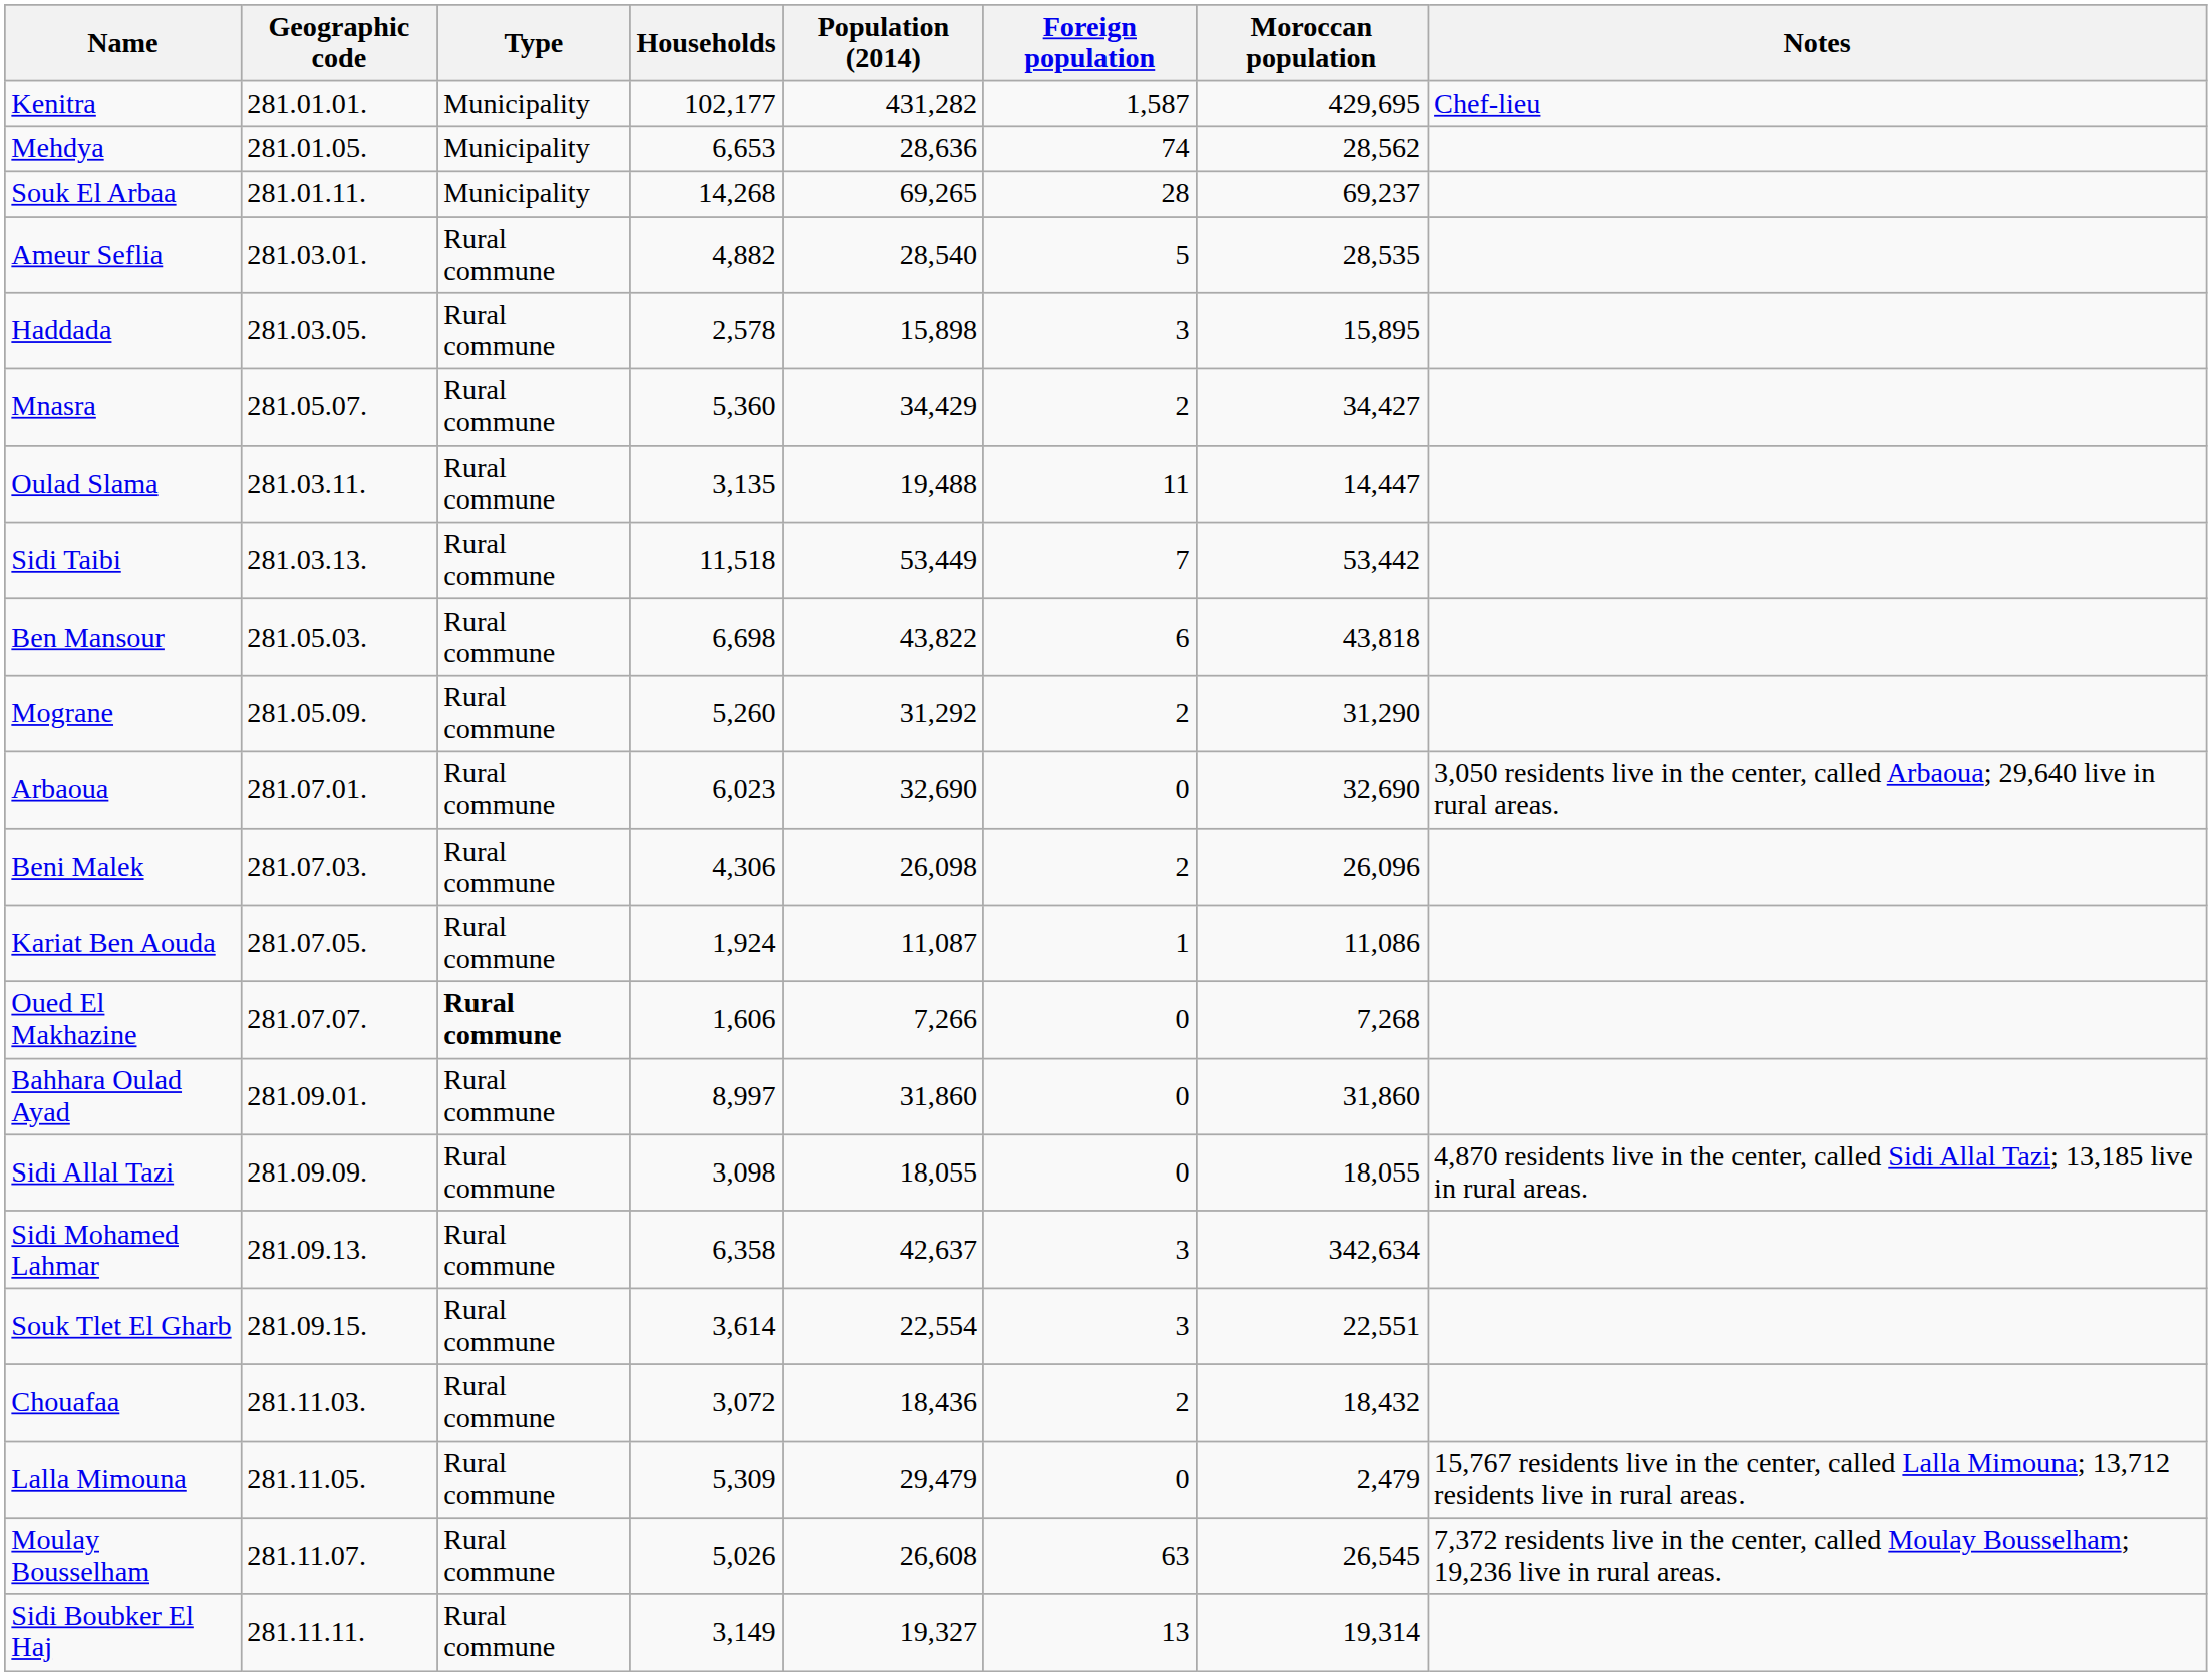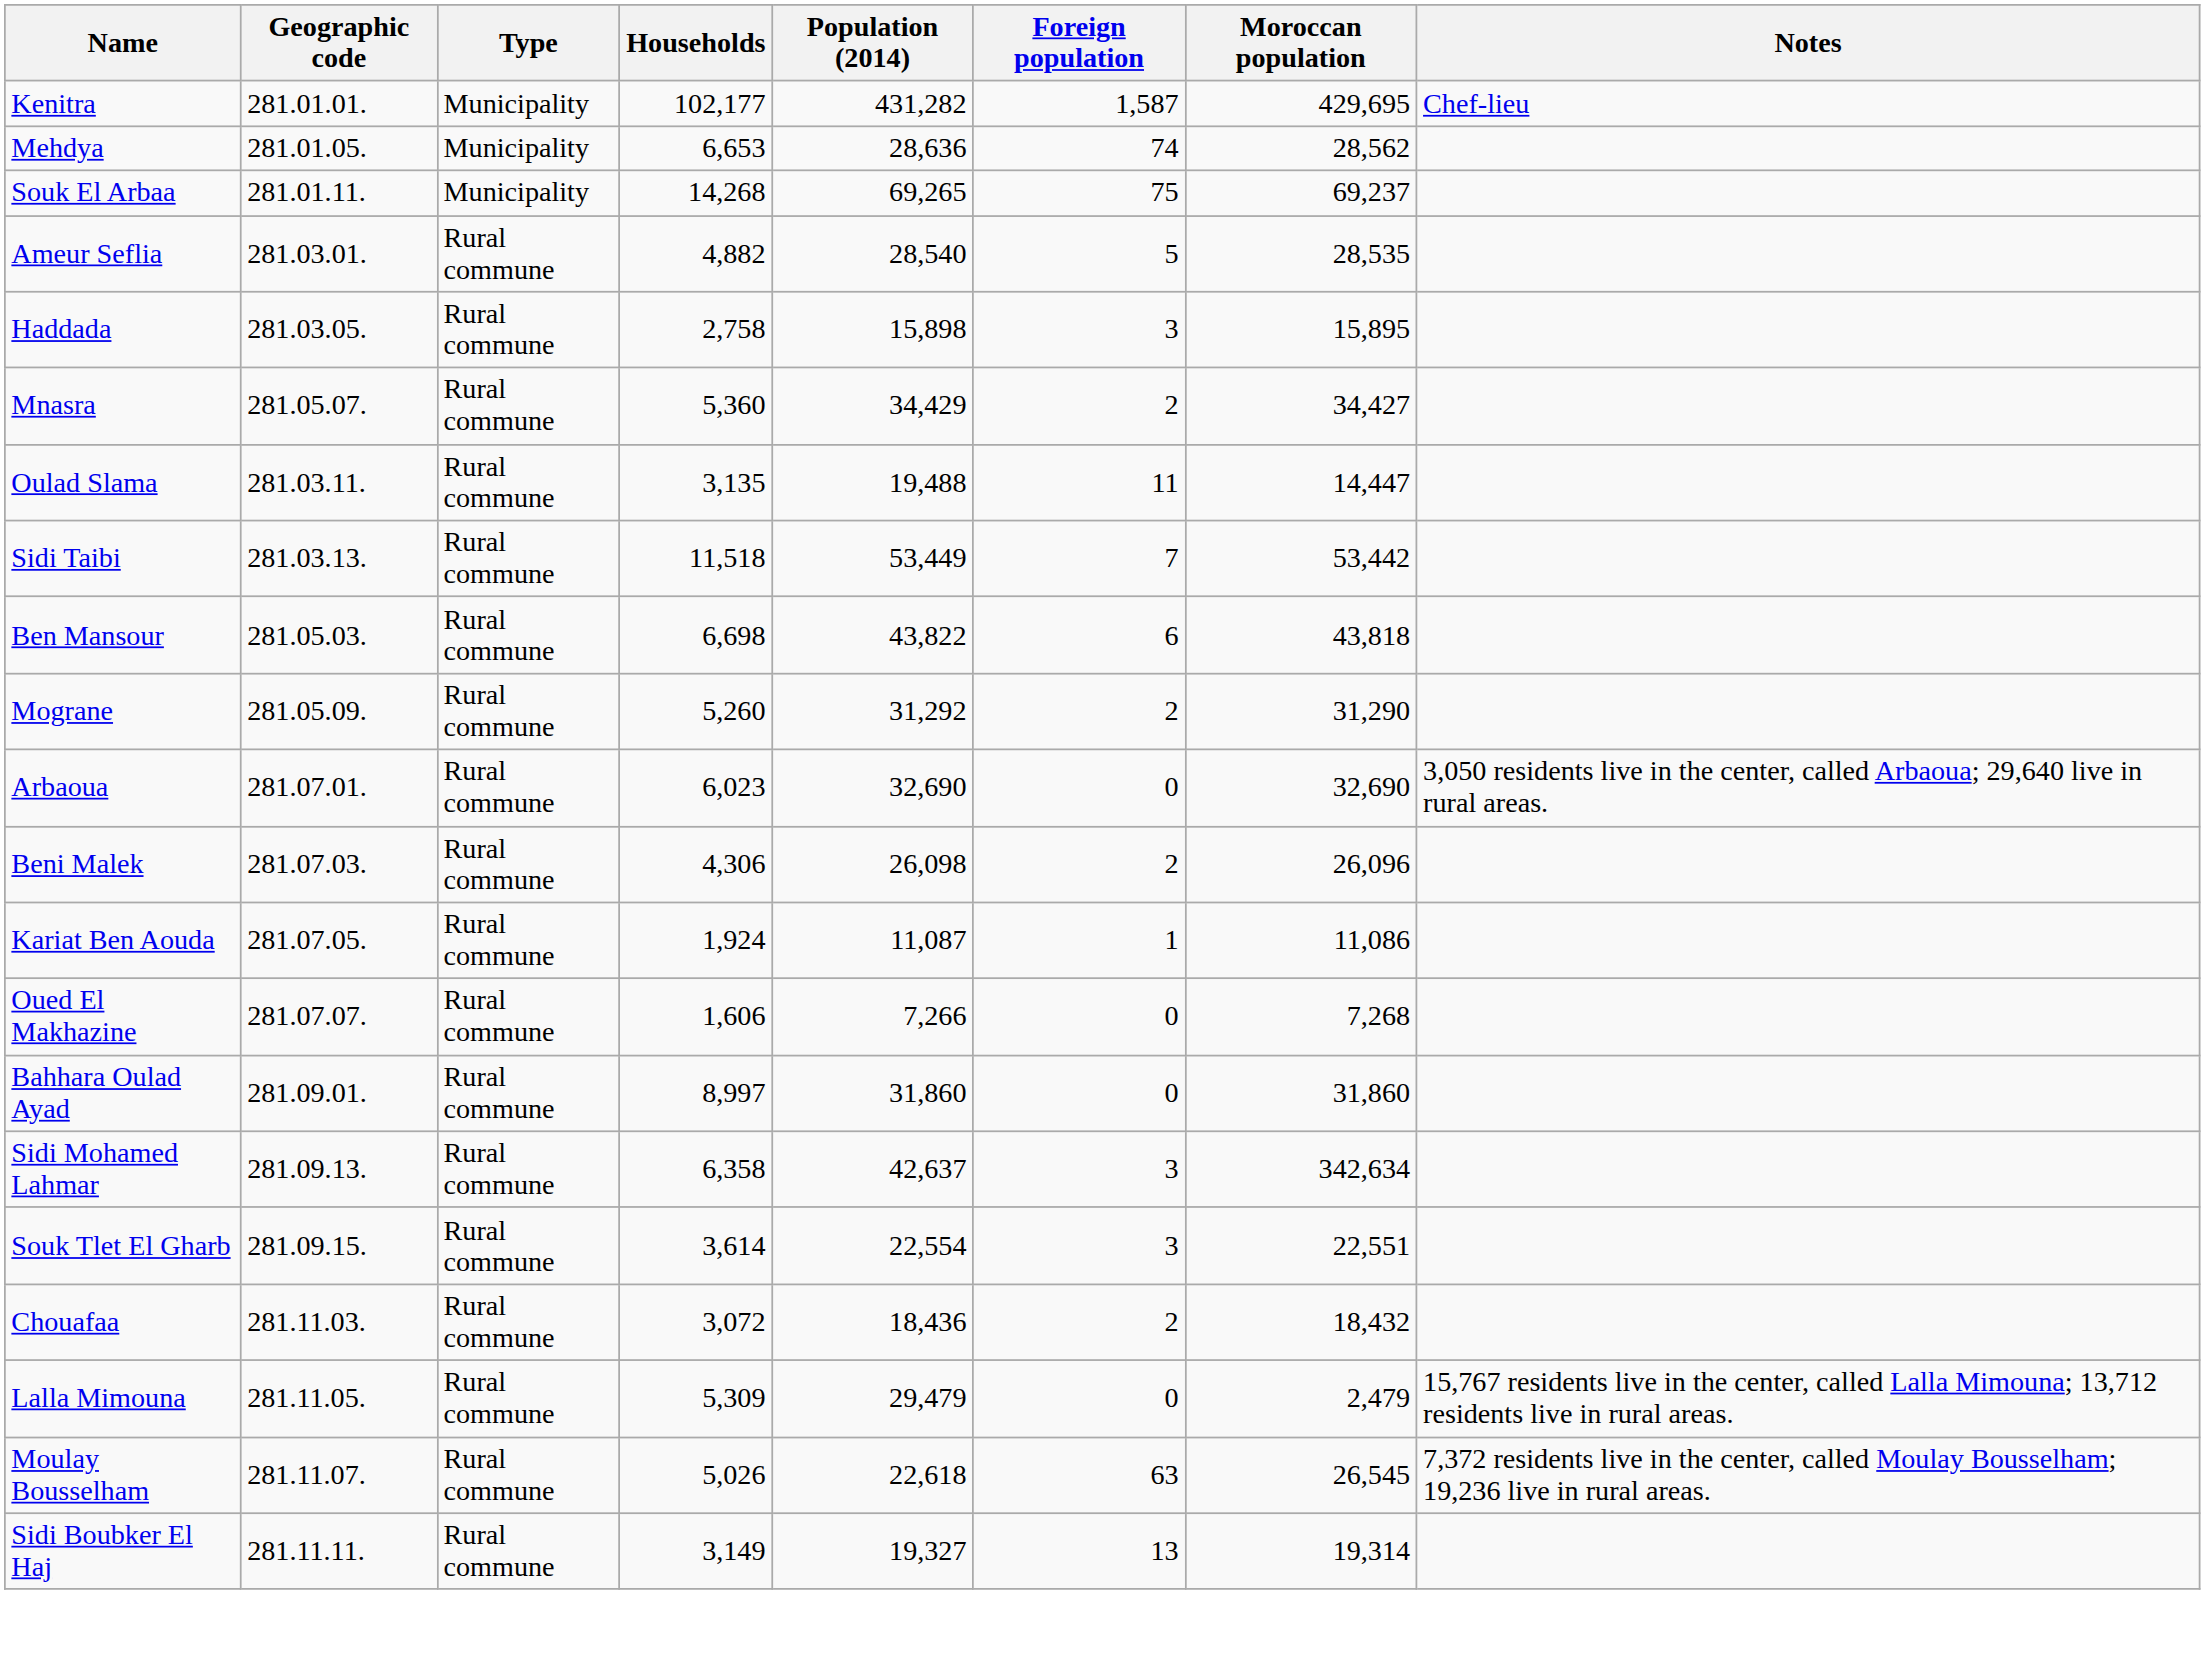Souk El Arbaa | Foreign population: 28 -> 75
Haddada | Households: 2,578 -> 2,758
Oued El Makhazine | Type: bold -> normal
- row: Sidi Allal Tazi | 281.09.09. | Rural commune | 3,098 | 18,055 | 0 | 18,055 | 4,870 residents live in the center, called Sidi Allal Tazi; 13,185 live in rural areas.
Moulay Bousselham | Population (2014): 26,608 -> 22,618
